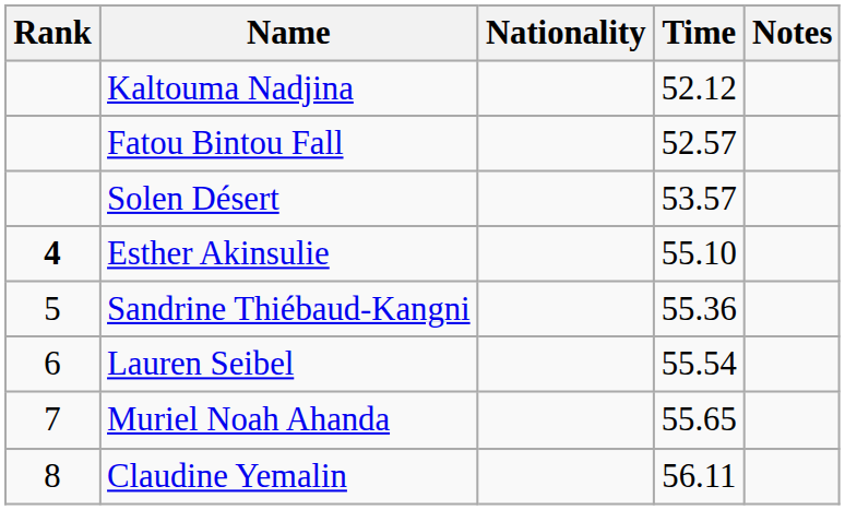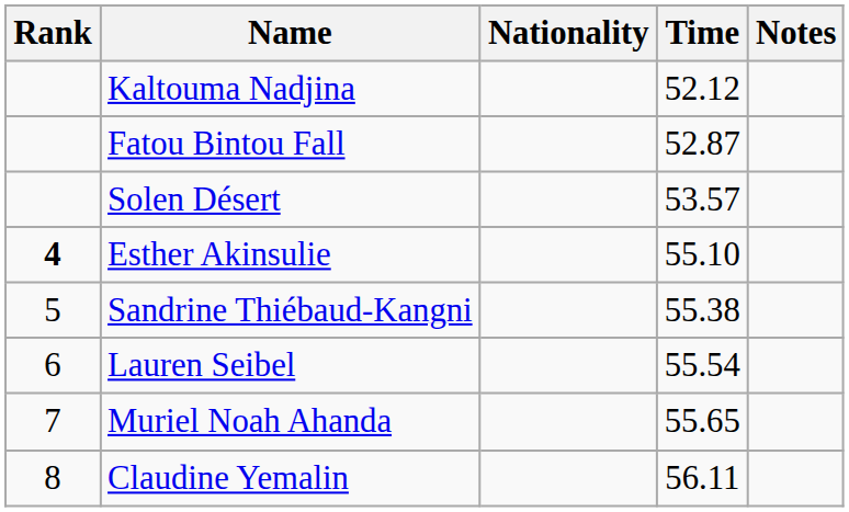Fatou Bintou Fall | Time: 52.57 -> 52.87
Sandrine Thiébaud-Kangni | Time: 55.36 -> 55.38
